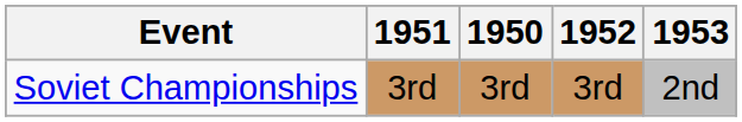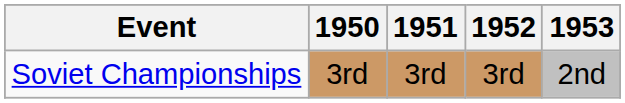columns swapped: 1950 <-> 1951
